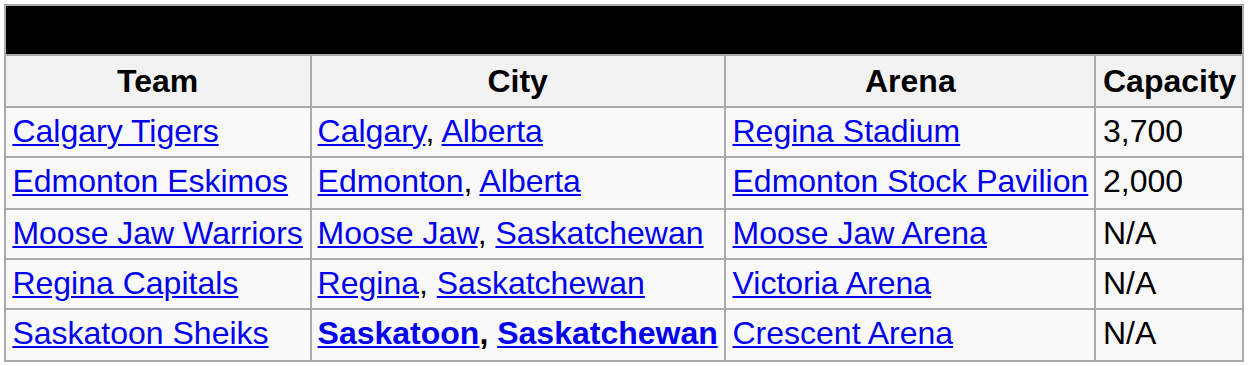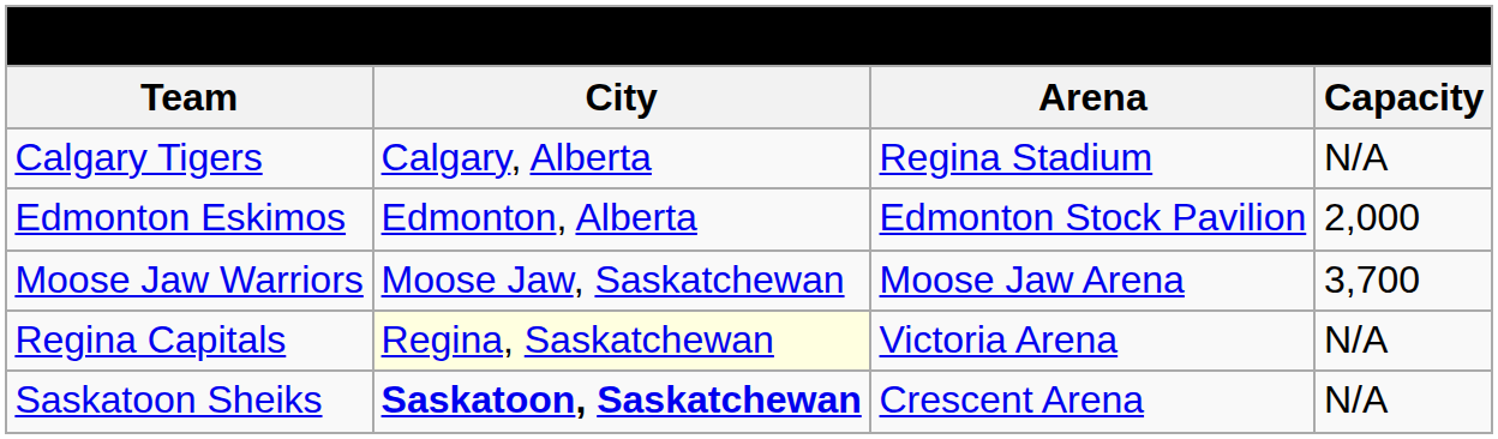Calgary Tigers | Capacity: 3,700 -> N/A
Moose Jaw Warriors | Capacity: N/A -> 3,700
Regina Capitals | City: no background -> lightyellow background
